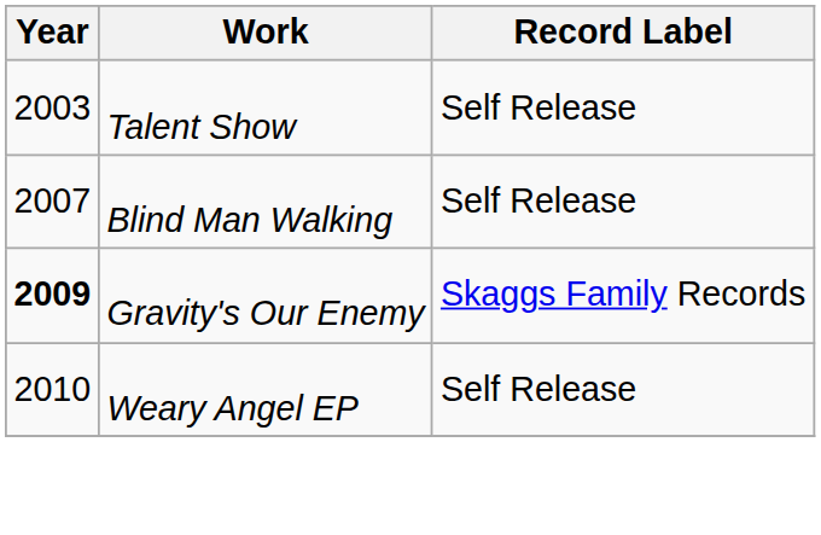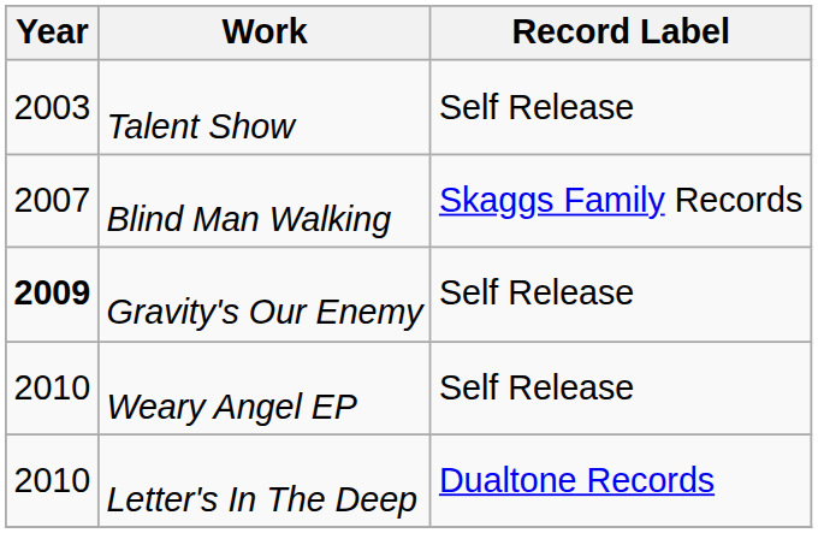Blind Man Walking | Record Label: Self Release -> Skaggs Family Records
Gravity's Our Enemy | Record Label: Skaggs Family Records -> Self Release
+ row: 2010 | Letter's In The Deep | Dualtone Records
